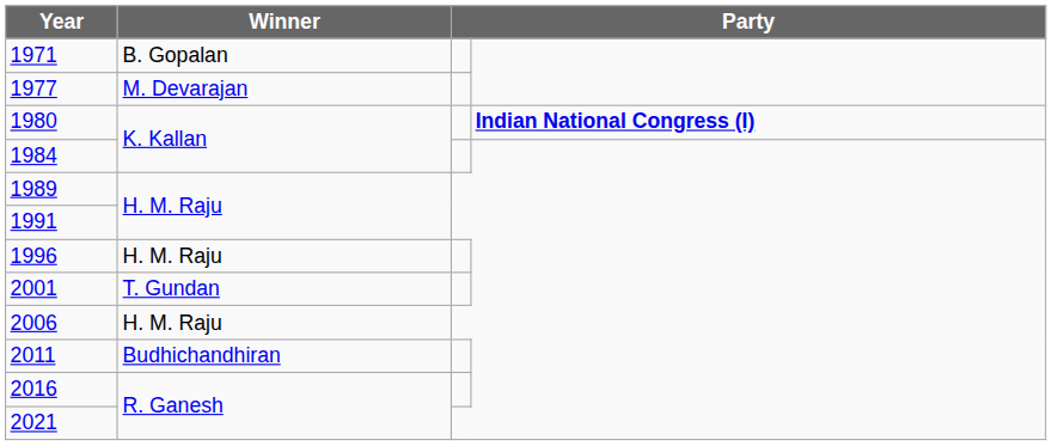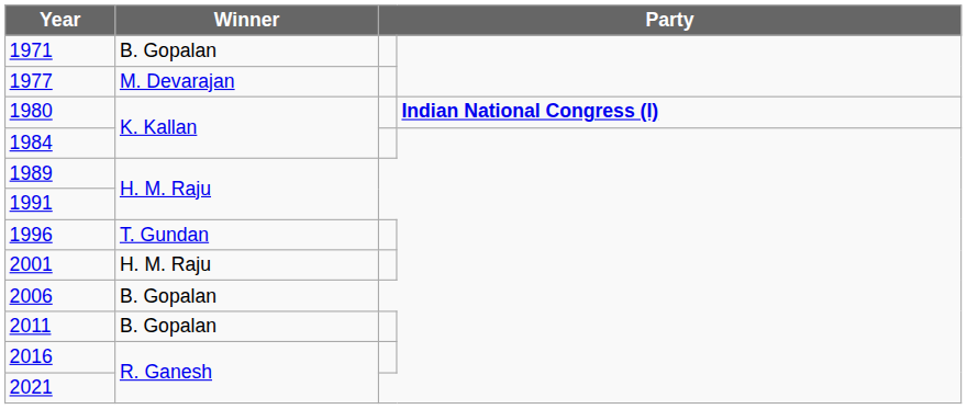1996 | Winner: H. M. Raju -> T. Gundan
2001 | Winner: T. Gundan -> H. M. Raju
2006 | Winner: H. M. Raju -> B. Gopalan
2011 | Winner: Budhichandhiran -> B. Gopalan
